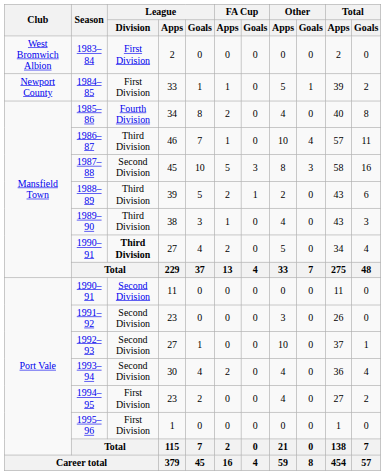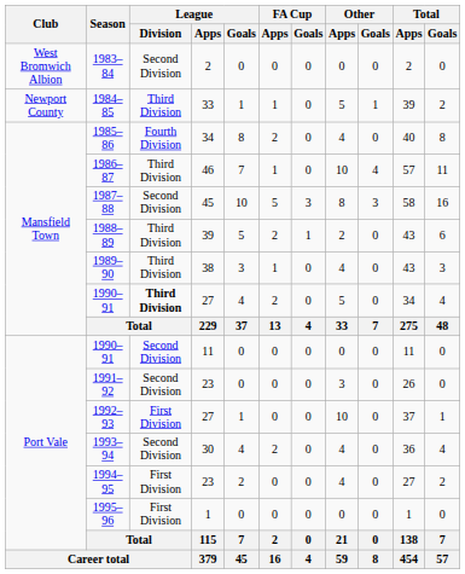1983–84 | League / Division: First Division -> Second Division
1984–85 | League / Division: First Division -> Third Division
1992–93 | League / Division: Second Division -> First Division
